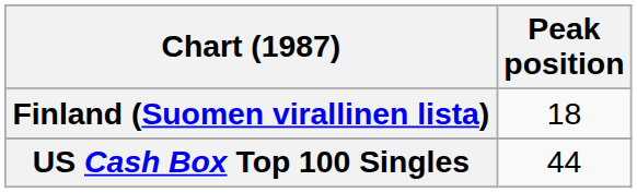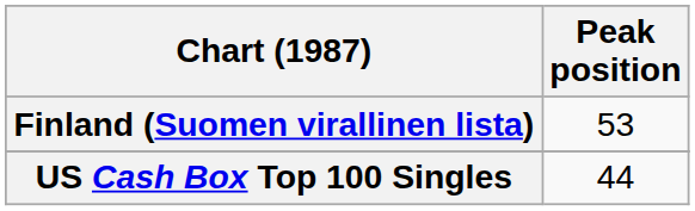Finland (Suomen virallinen lista) | Peak position: 18 -> 53
